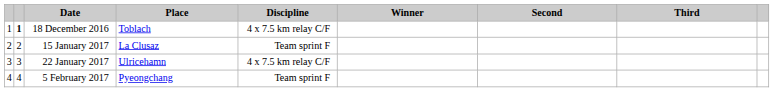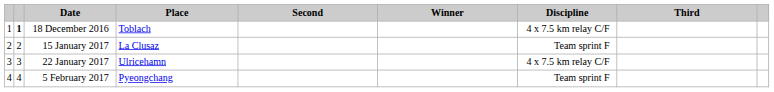columns swapped: Discipline <-> Second
